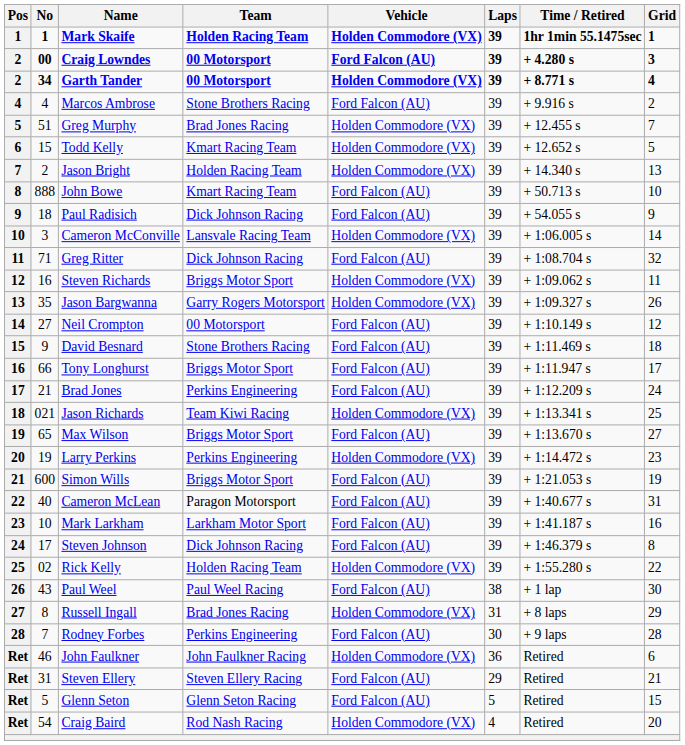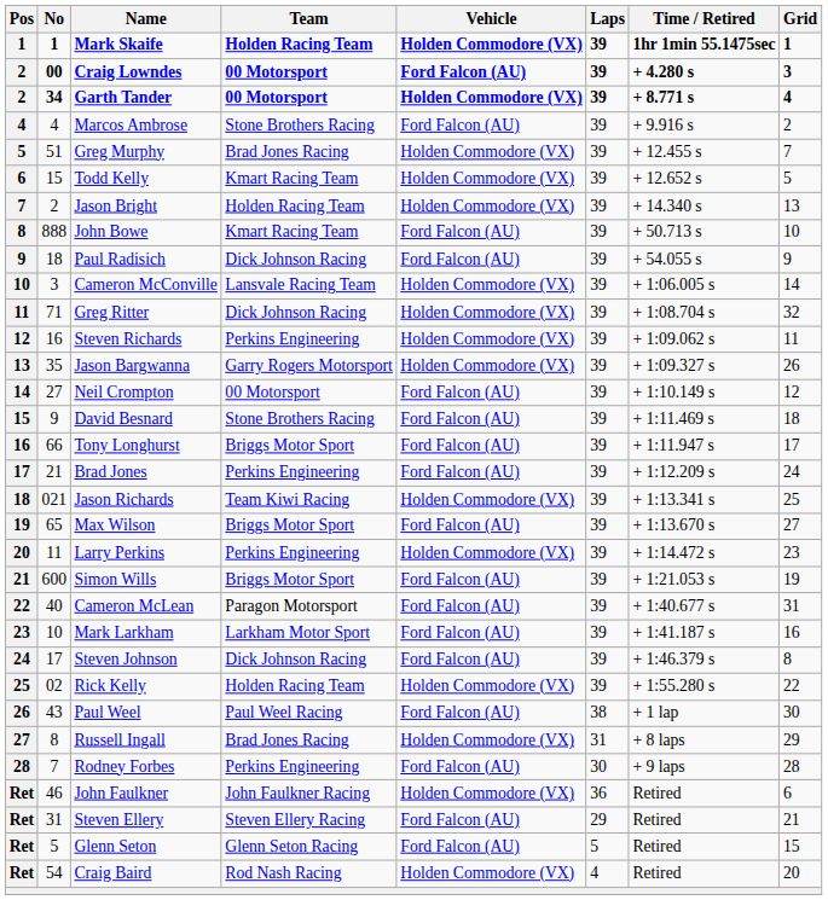Greg Ritter | Vehicle: Ford Falcon (AU) -> Holden Commodore (VX)
Steven Richards | Team: Briggs Motor Sport -> Perkins Engineering
Larry Perkins | No: 19 -> 11
